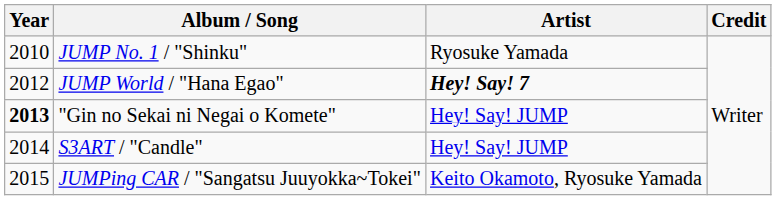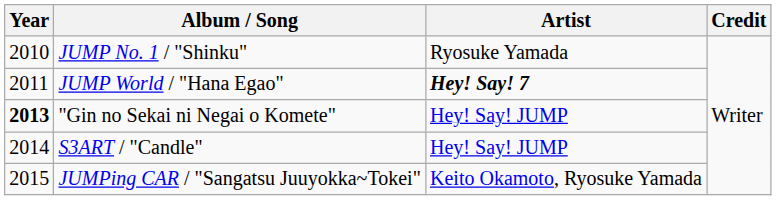JUMP World / "Hana Egao" | Year: 2012 -> 2011
